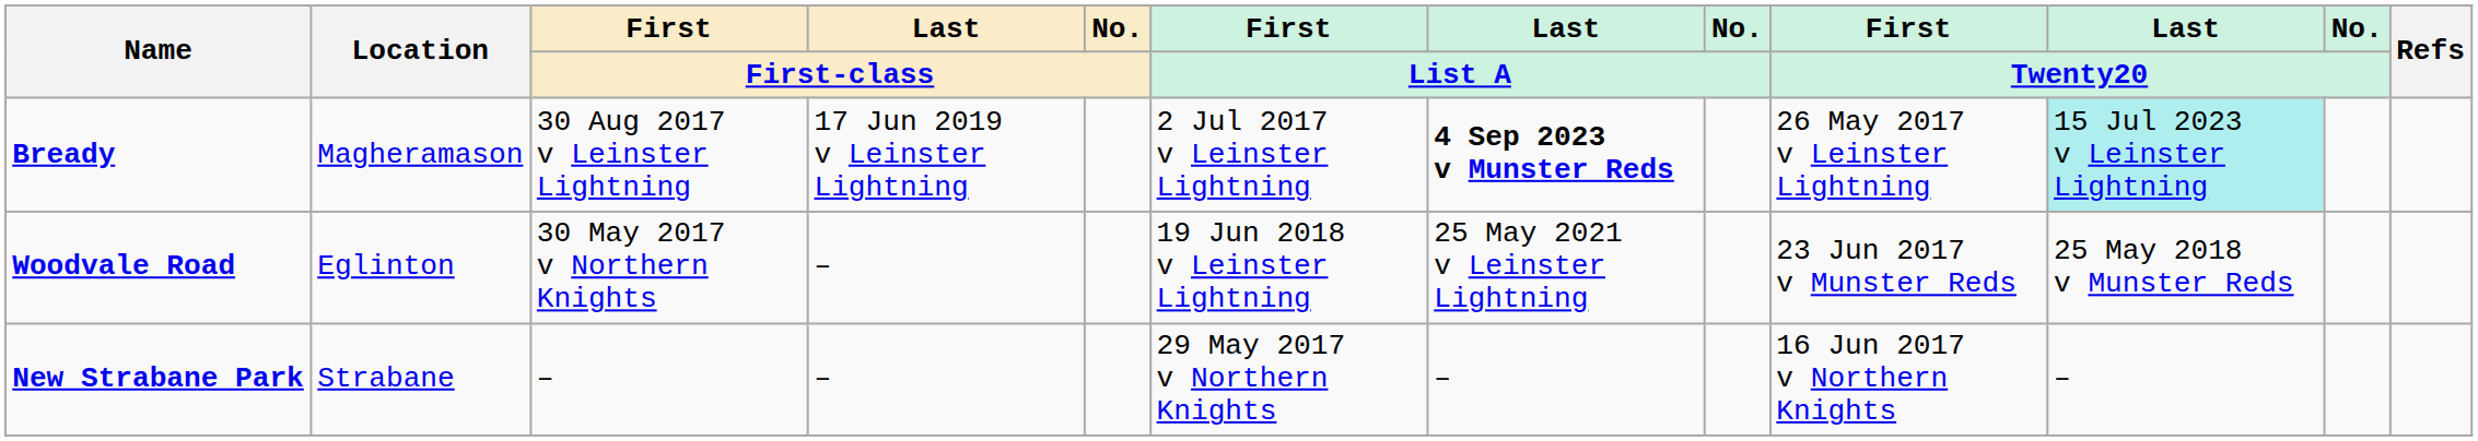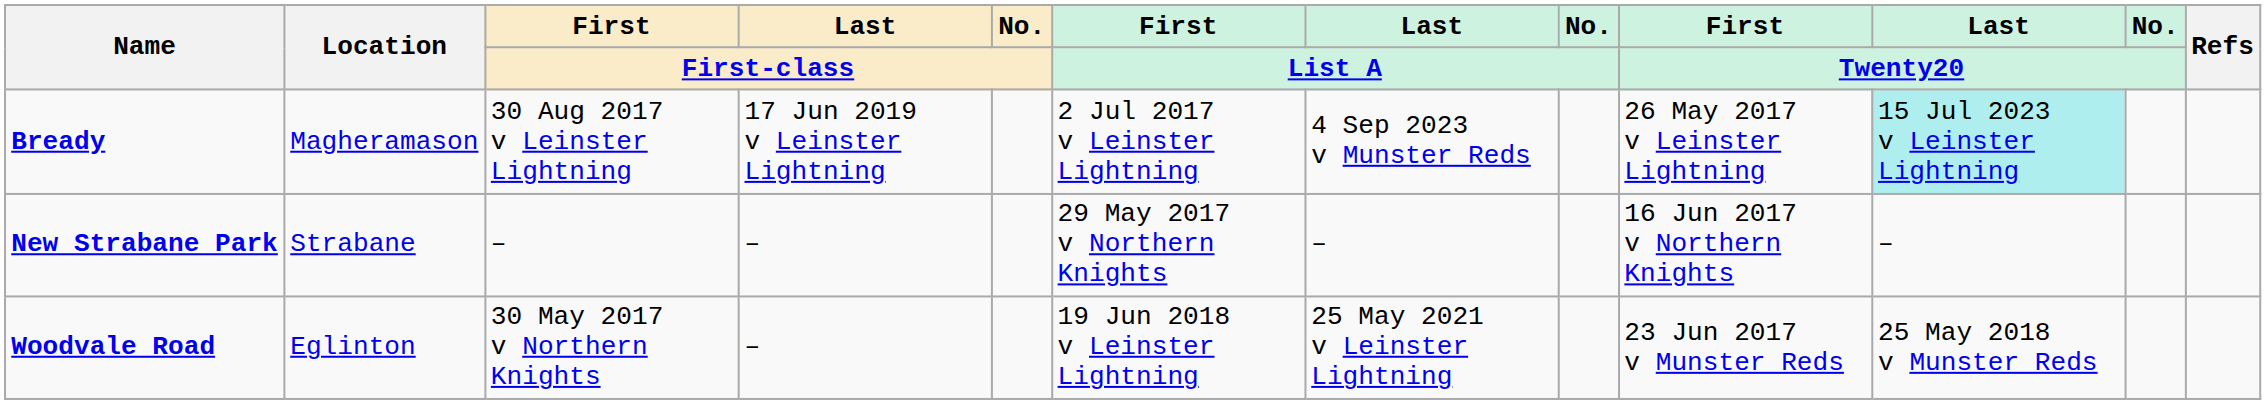Bready | Last / List A: bold -> normal
rows swapped: New Strabane Park <-> Woodvale Road
